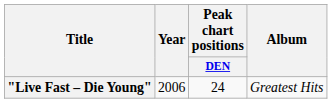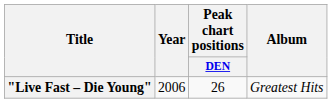"Live Fast – Die Young" | Peak chart positions / DEN: 24 -> 26
